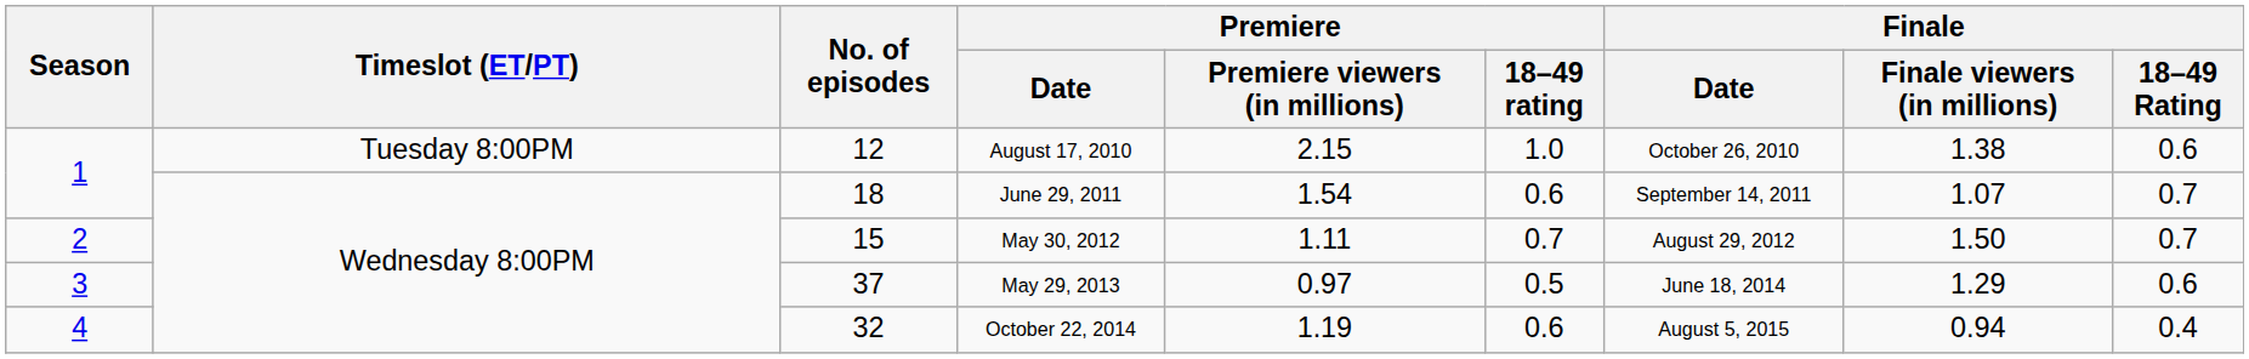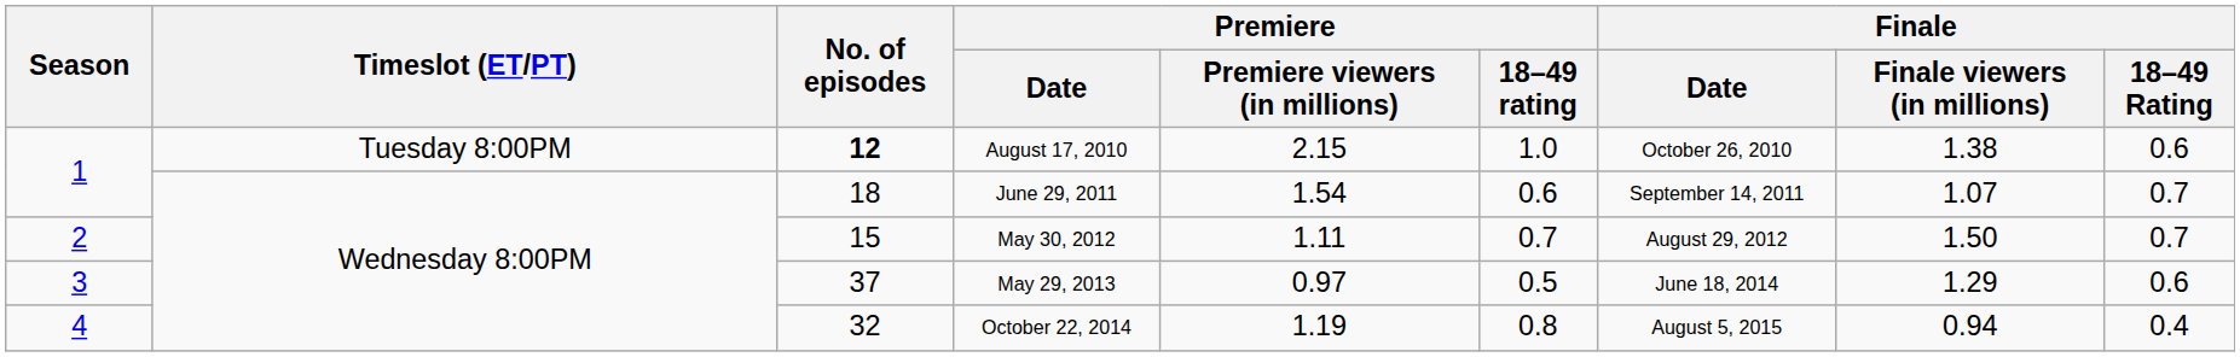August 17, 2010 | No. of episodes: normal -> bold
October 22, 2014 | Premiere / 18–49 rating: 0.6 -> 0.8
